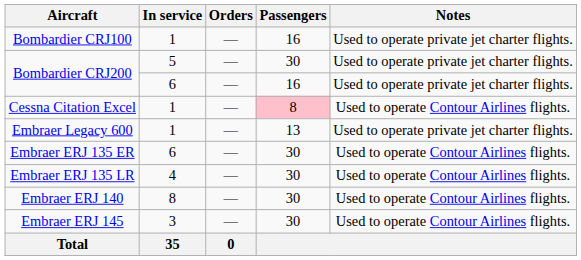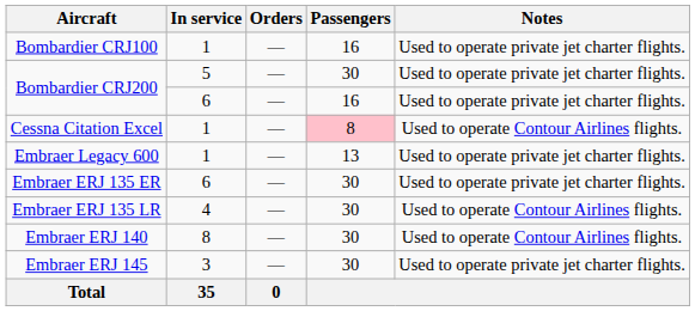Embraer ERJ 135 ER | Notes: Used to operate Contour Airlines flights. -> Used to operate private jet charter flights.
Embraer ERJ 145 | Notes: Used to operate Contour Airlines flights. -> Used to operate private jet charter flights.
